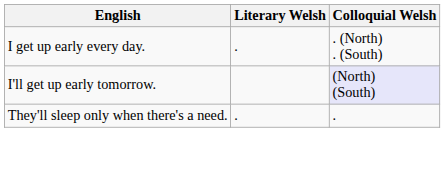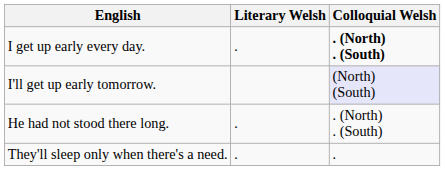I get up early every day. | Colloquial Welsh: normal -> bold
+ row: He had not stood there long. | . | . (North) . (South)
